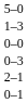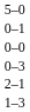rows swapped: 0–1 <-> 1–3
